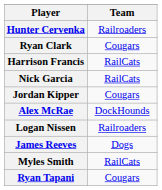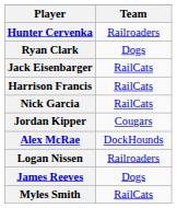Ryan Clark | Team: Cougars -> Dogs
+ row: Jack Eisenbarger | RailCats
- row: Ryan Tapani | Cougars
